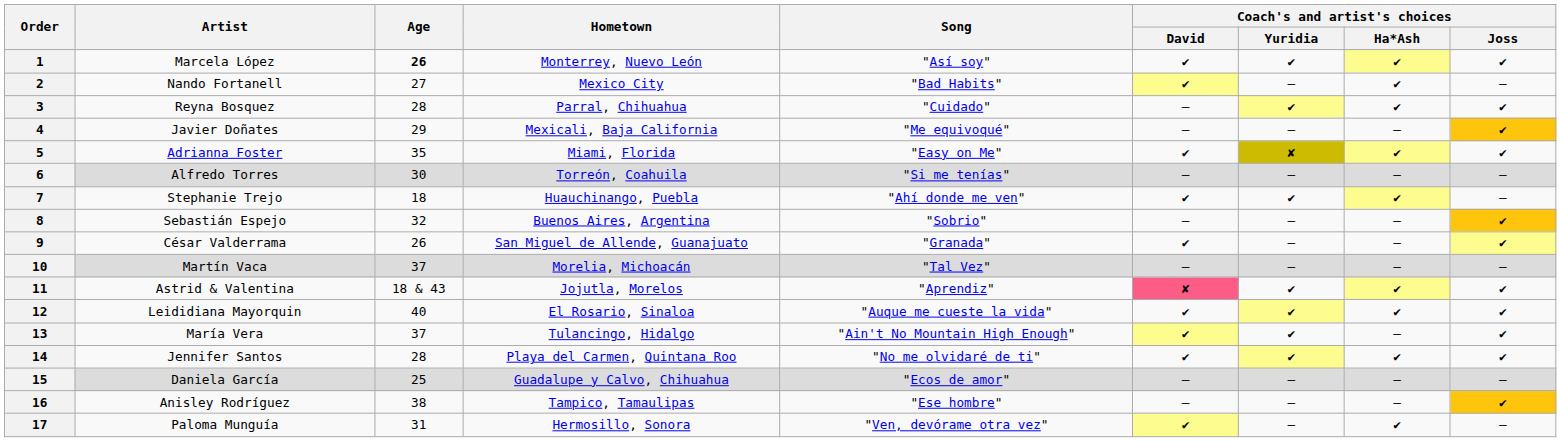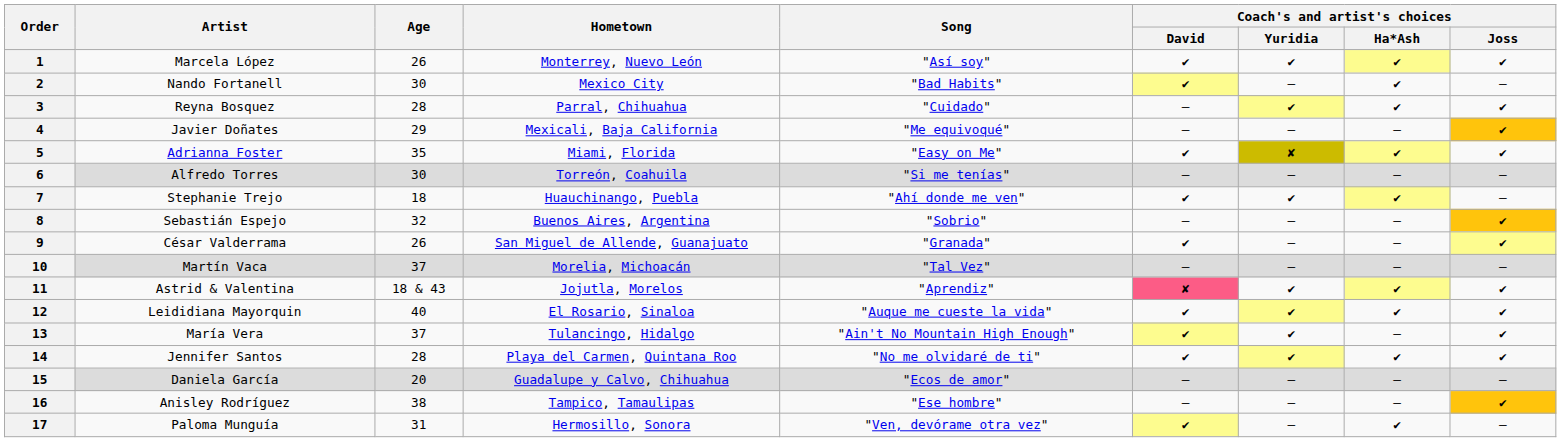1 | Age: bold -> normal
2 | Age: 27 -> 30
15 | Age: 25 -> 20
